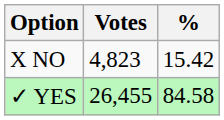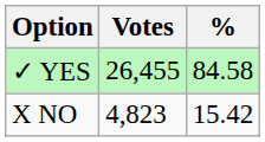rows swapped: ✓ YES <-> X NO
